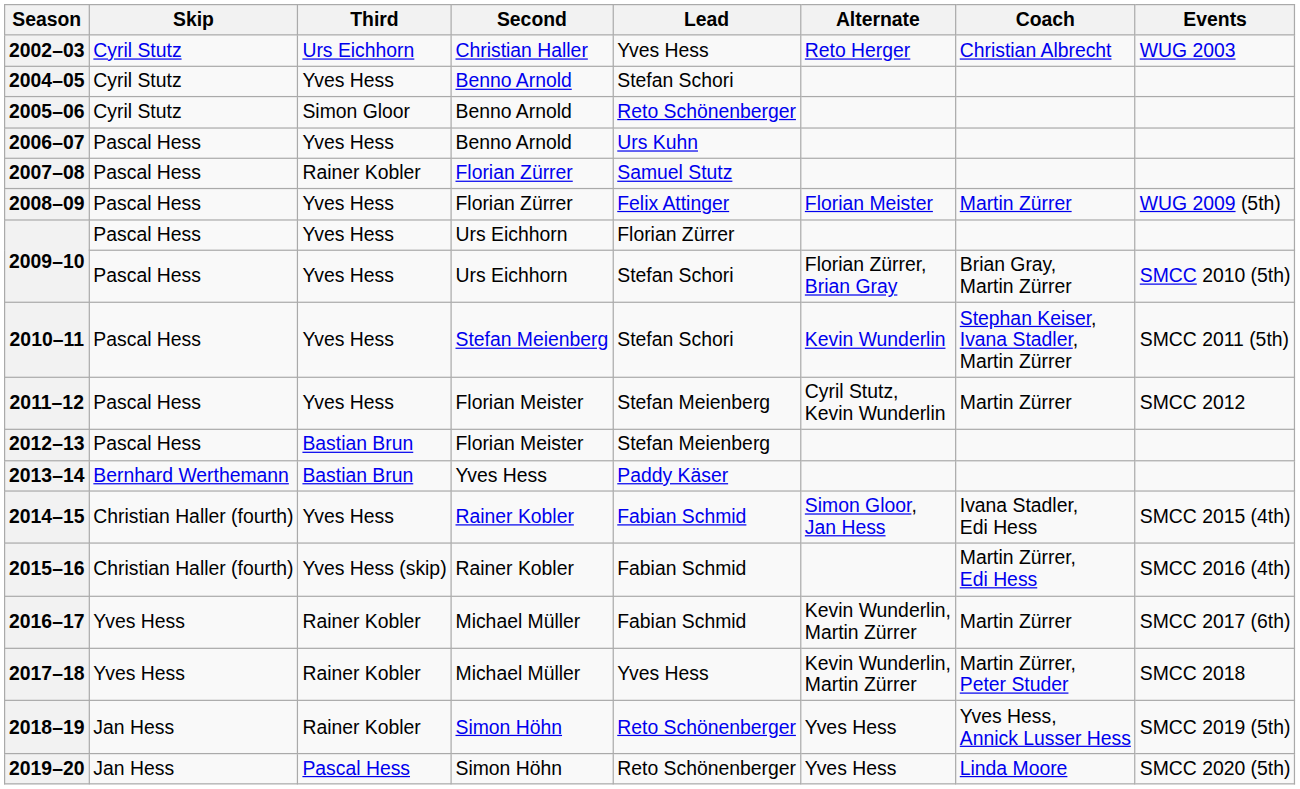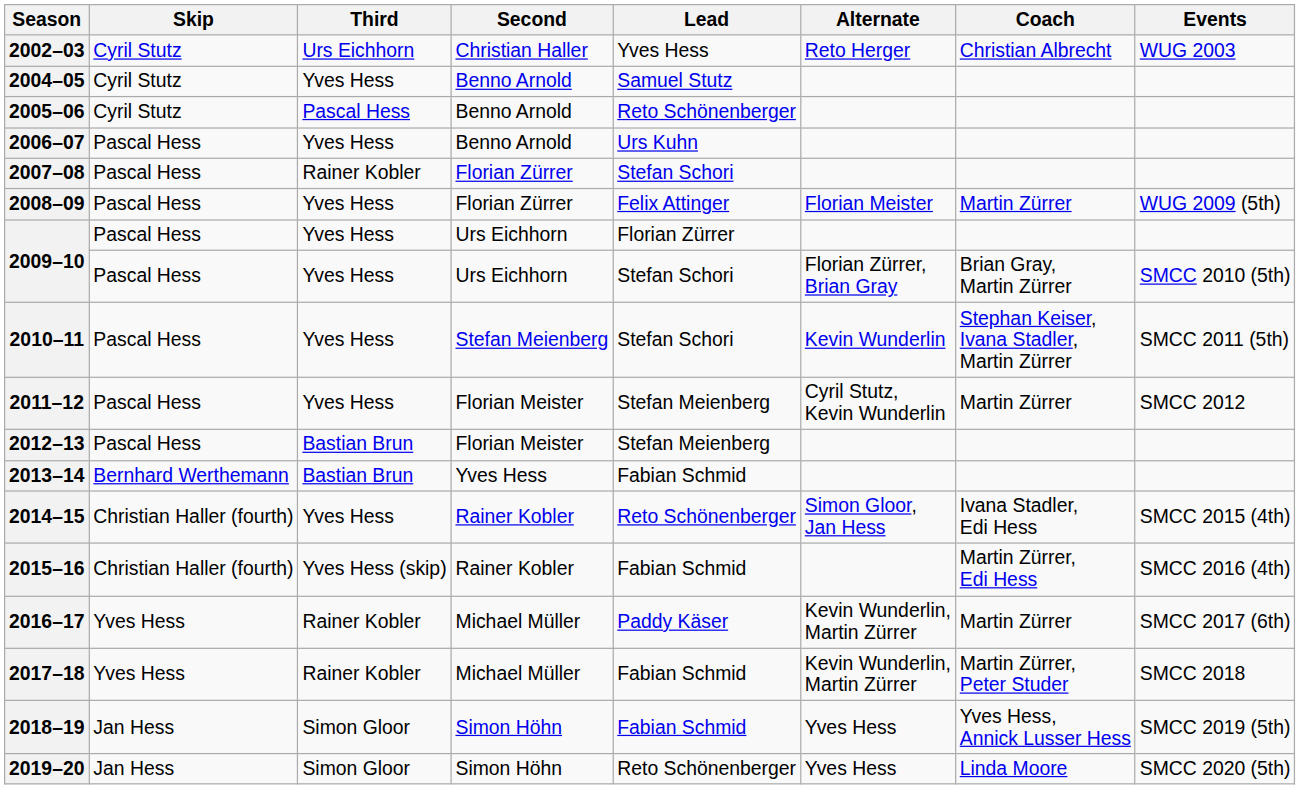2004–05 | Lead: Stefan Schori -> Samuel Stutz
2005–06 | Third: Simon Gloor -> Pascal Hess
2007–08 | Lead: Samuel Stutz -> Stefan Schori
2013–14 | Lead: Paddy Käser -> Fabian Schmid
2014–15 | Lead: Fabian Schmid -> Reto Schönenberger
2016–17 | Lead: Fabian Schmid -> Paddy Käser
2017–18 | Lead: Yves Hess -> Fabian Schmid
2018–19 | Third: Rainer Kobler -> Simon Gloor
2018–19 | Lead: Reto Schönenberger -> Fabian Schmid
2019–20 | Third: Pascal Hess -> Simon Gloor
